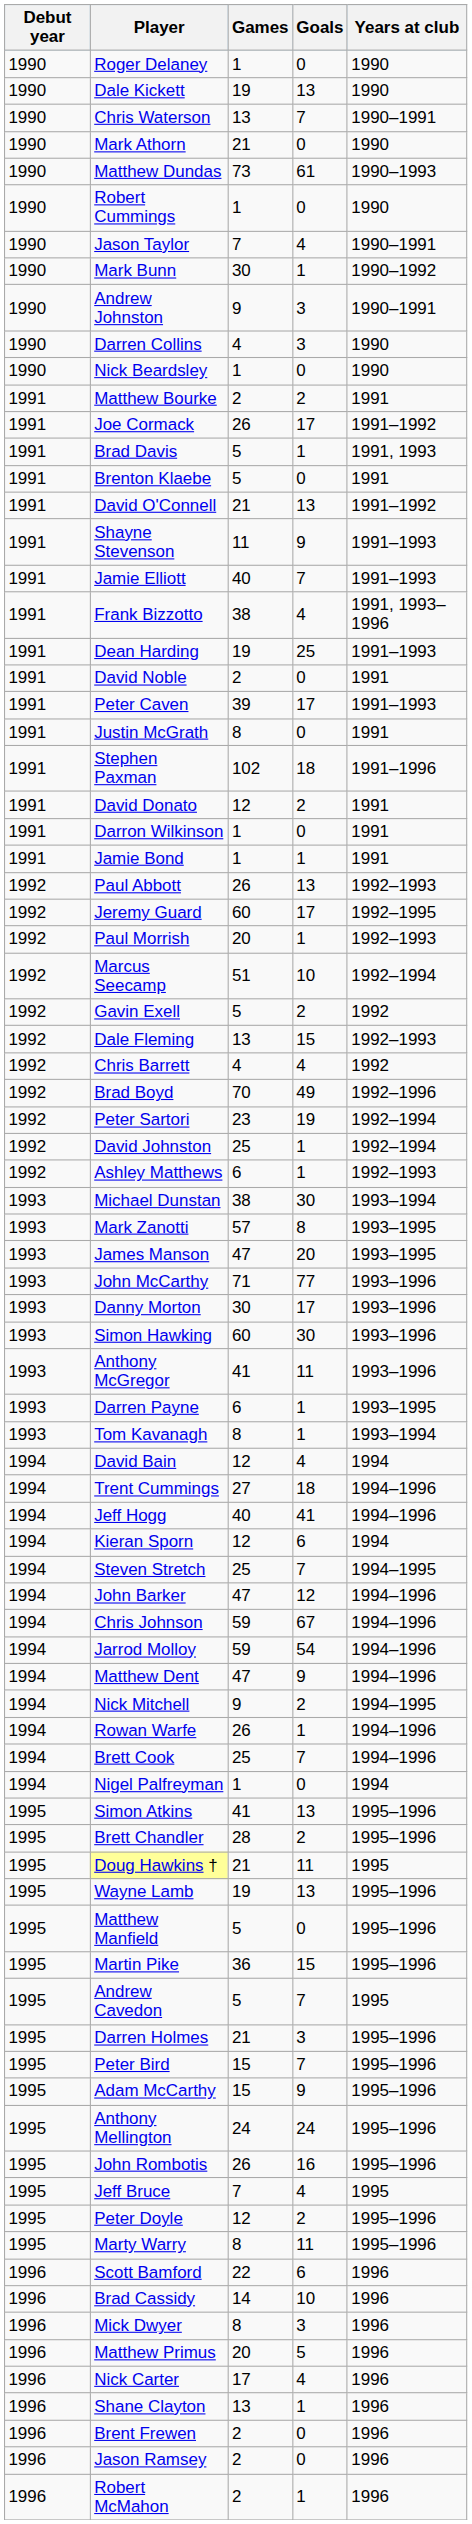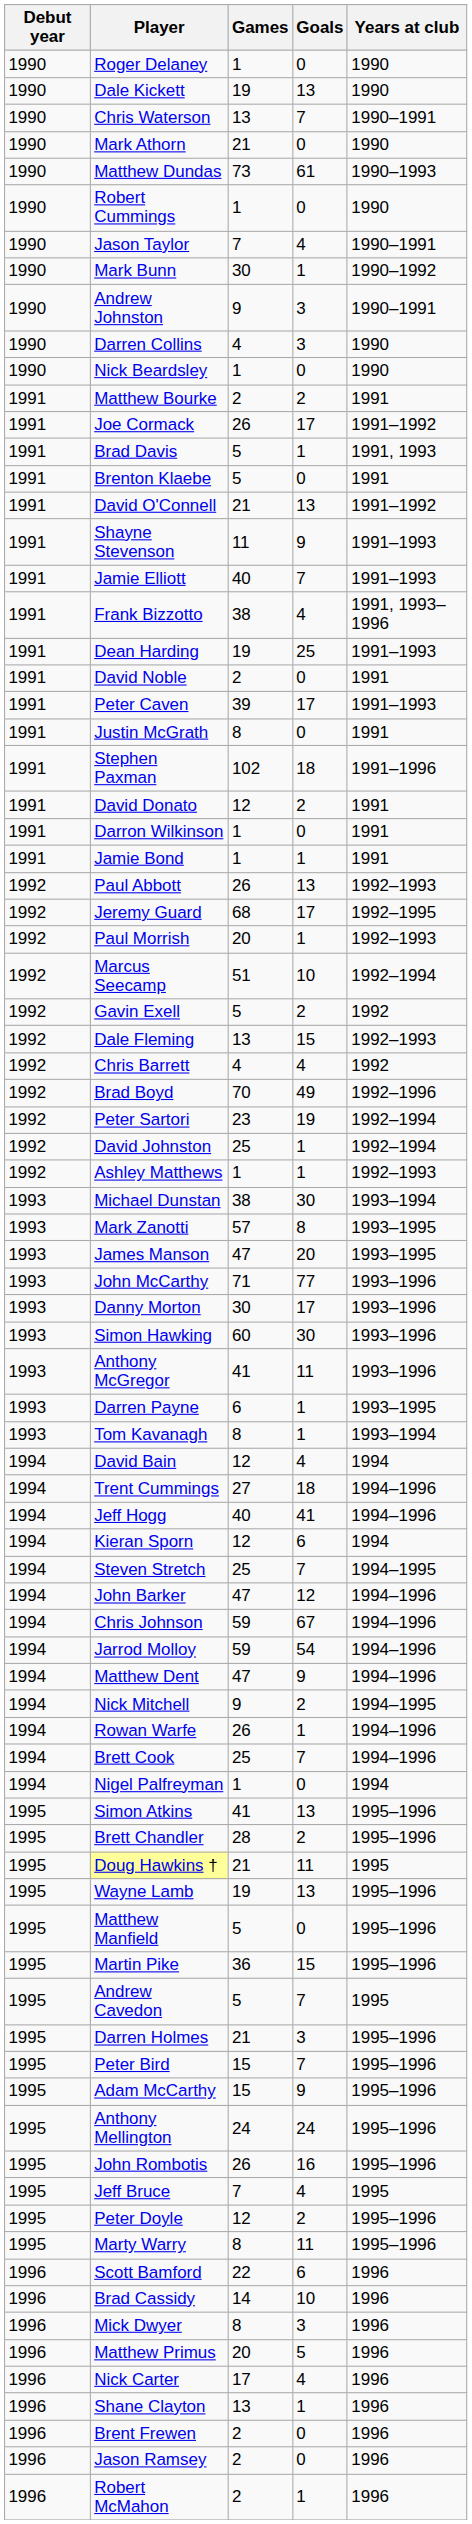Jeremy Guard | Games: 60 -> 68
Ashley Matthews | Games: 6 -> 1
